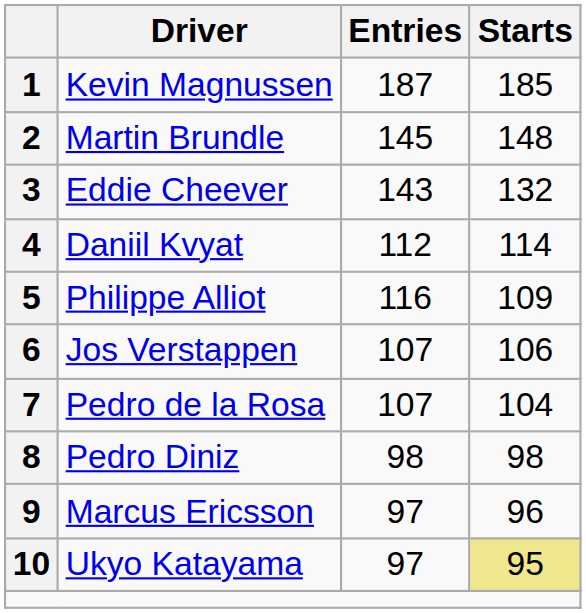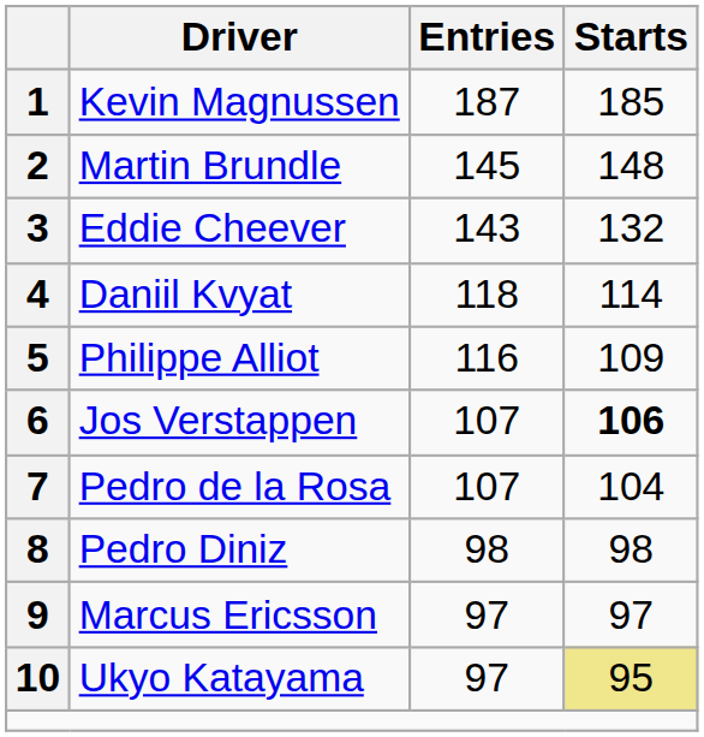4 | Entries: 112 -> 118
6 | Starts: normal -> bold
9 | Starts: 96 -> 97
